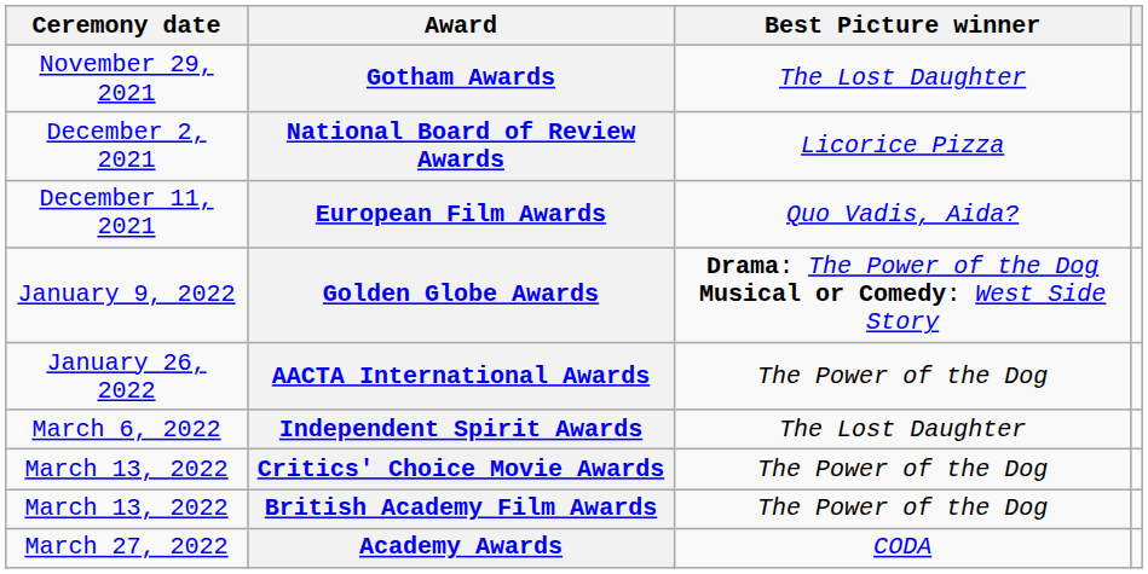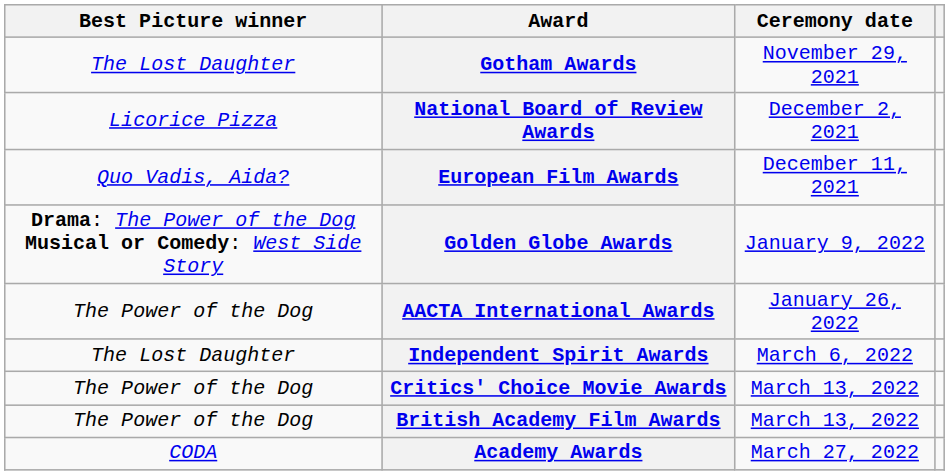columns swapped: Ceremony date <-> Best Picture winner
